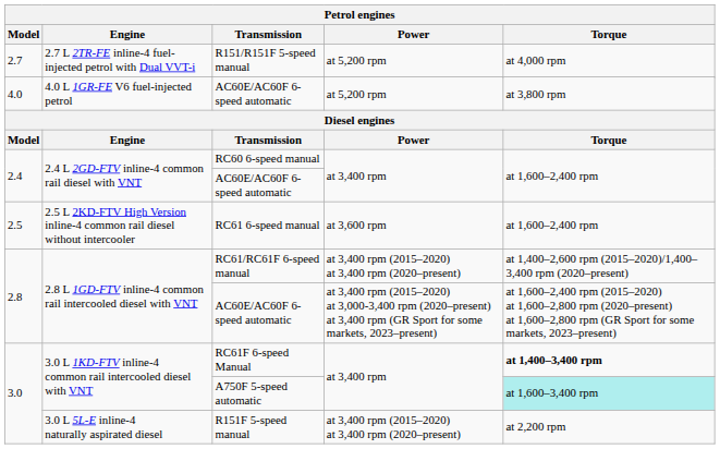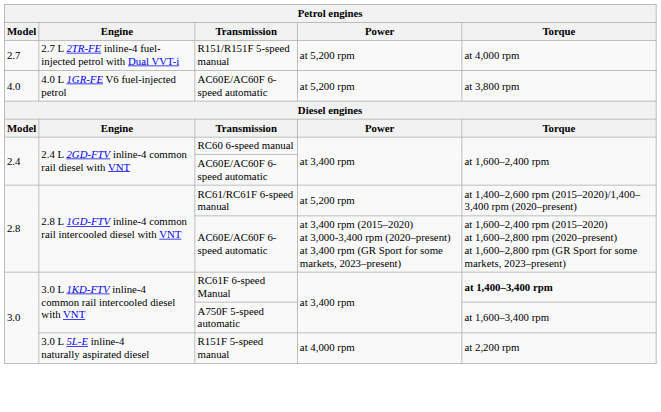- row: 2.5 | 2.5 L 2KD-FTV High Version inline-4 common rail diesel without intercooler | RC61 6-speed manual | at 3,600 rpm | at 1,600–2,400 rpm
RC61/RC61F 6-speed manual | Power: at 3,400 rpm (2015–2020) at 3,400 rpm (2020–present) -> at 5,200 rpm
A750F 5-speed automatic | Torque: paleturquoise background -> no background
R151F 5-speed manual | Power: at 3,400 rpm (2015–2020) at 3,400 rpm (2020–present) -> at 4,000 rpm
